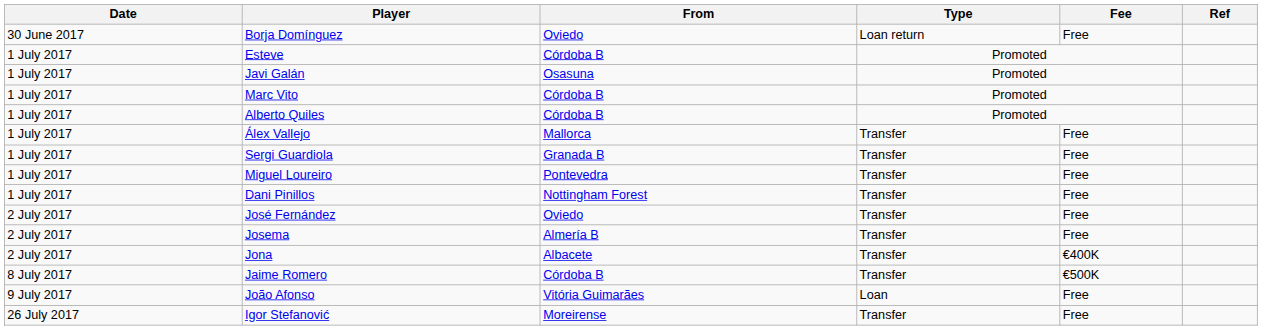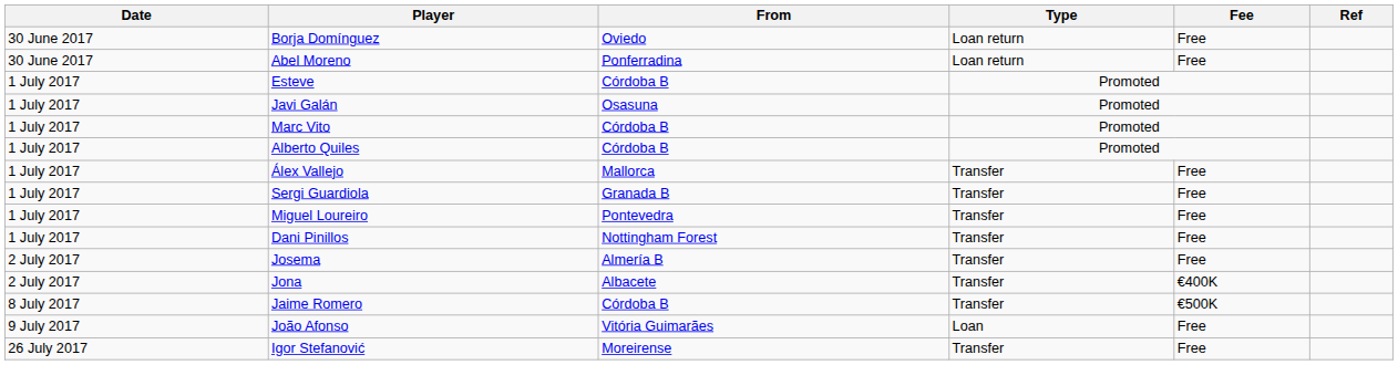+ row: 30 June 2017 | Abel Moreno | Ponferradina | Loan return | Free
- row: 2 July 2017 | José Fernández | Oviedo | Transfer | Free
